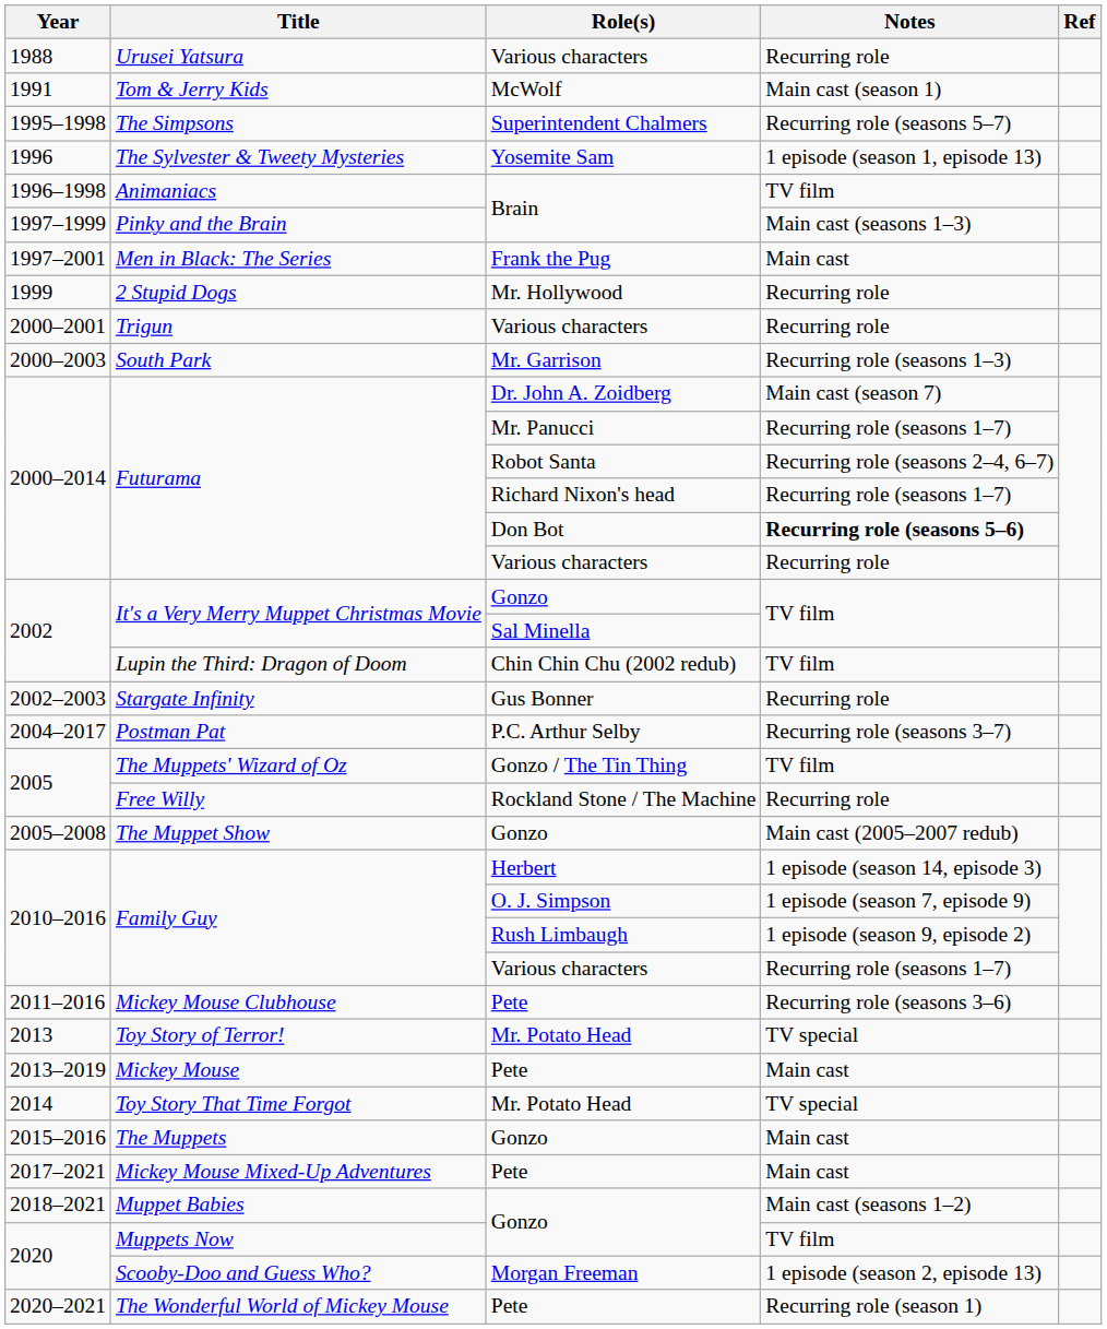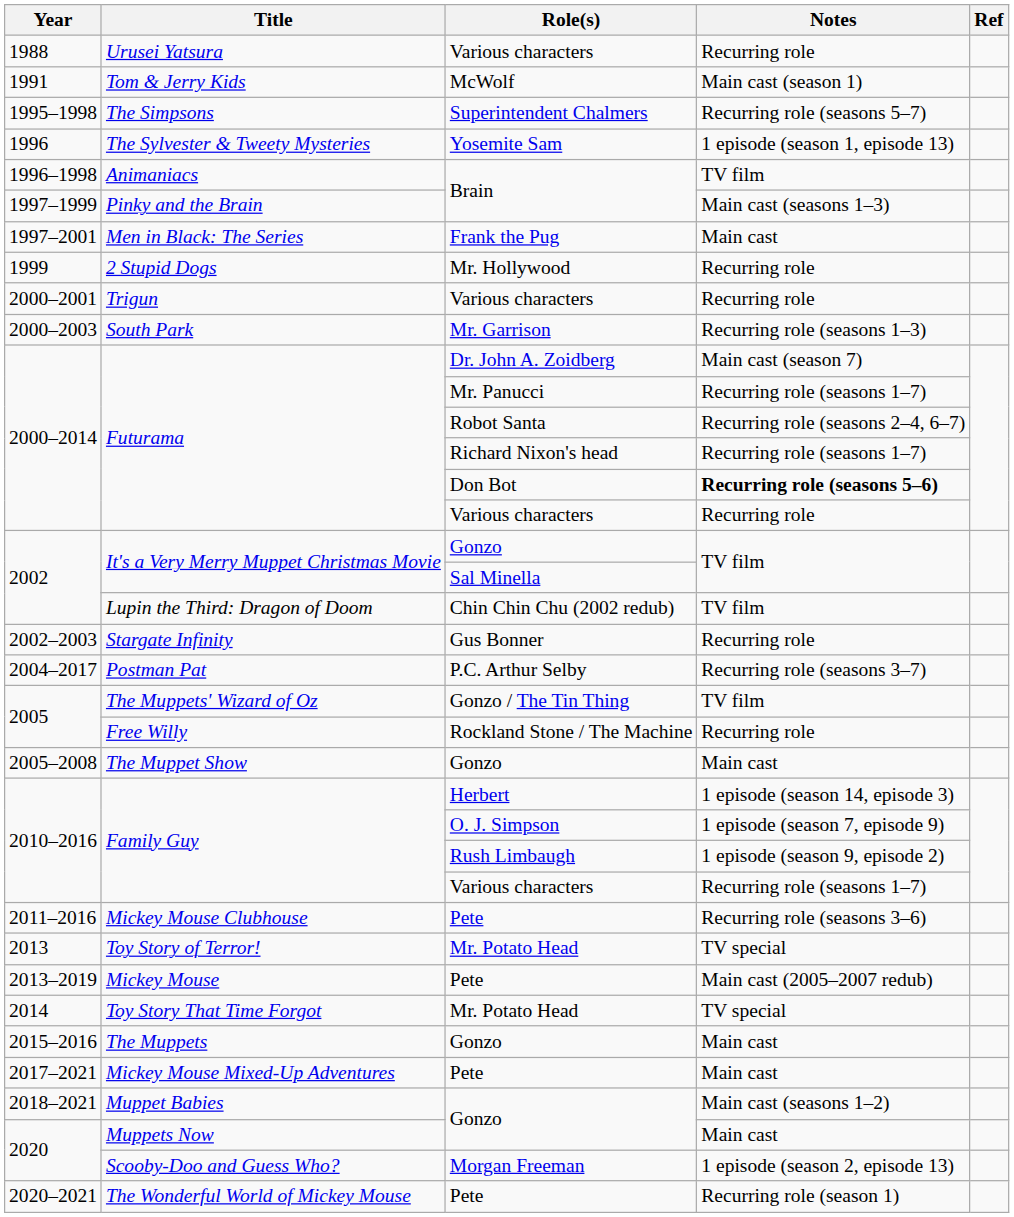The Muppet Show | Notes: Main cast (2005–2007 redub) -> Main cast
Mickey Mouse | Notes: Main cast -> Main cast (2005–2007 redub)
Muppets Now | Notes: TV film -> Main cast
